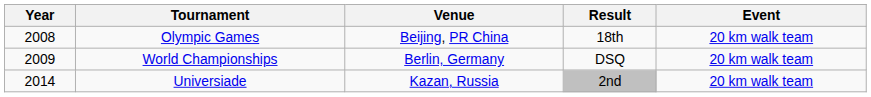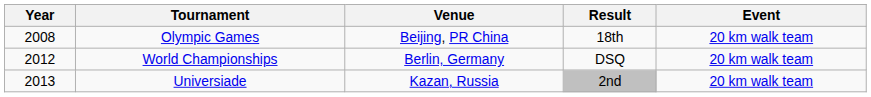World Championships | Year: 2009 -> 2012
Universiade | Year: 2014 -> 2013
